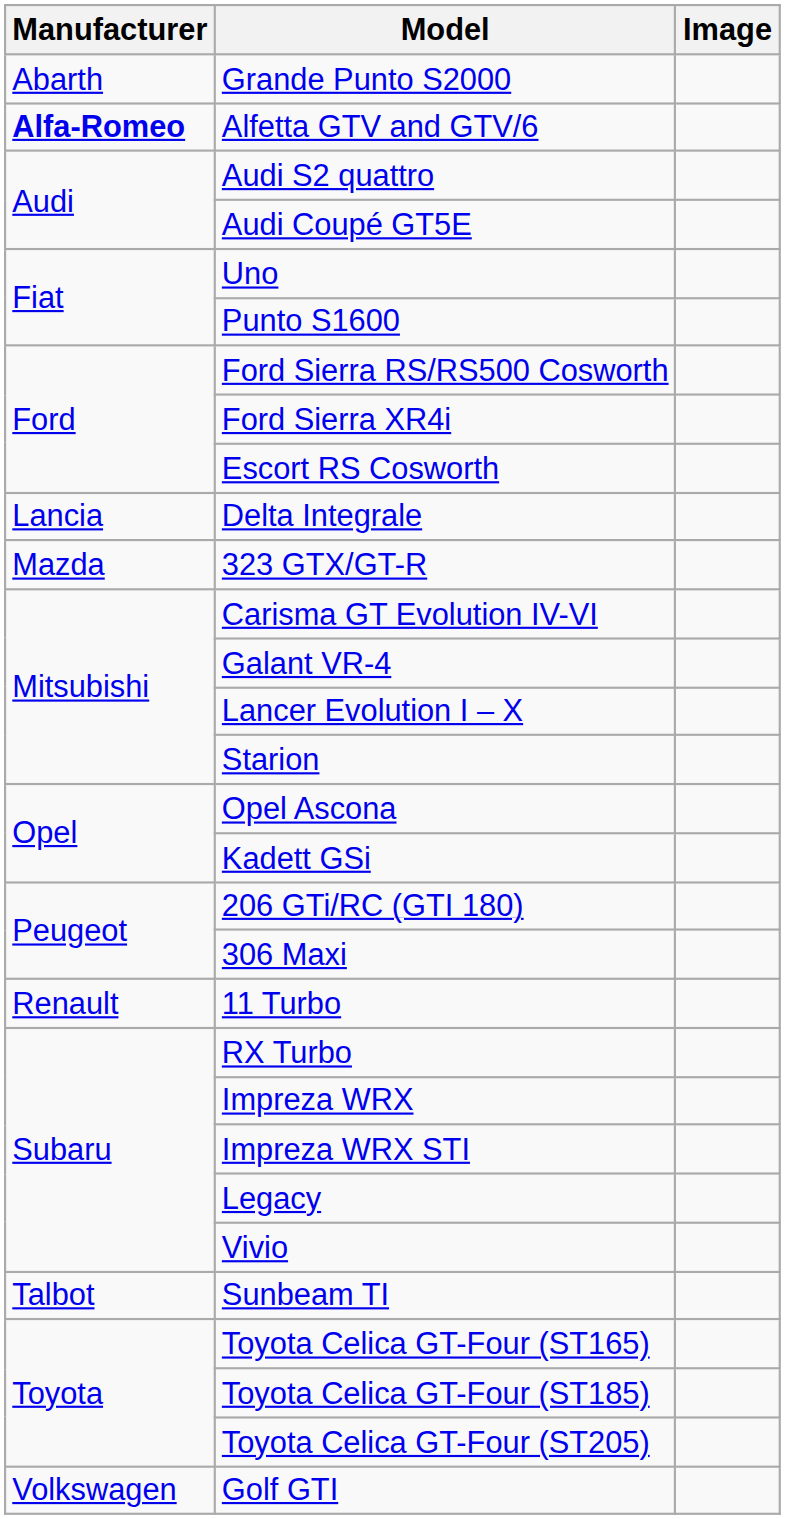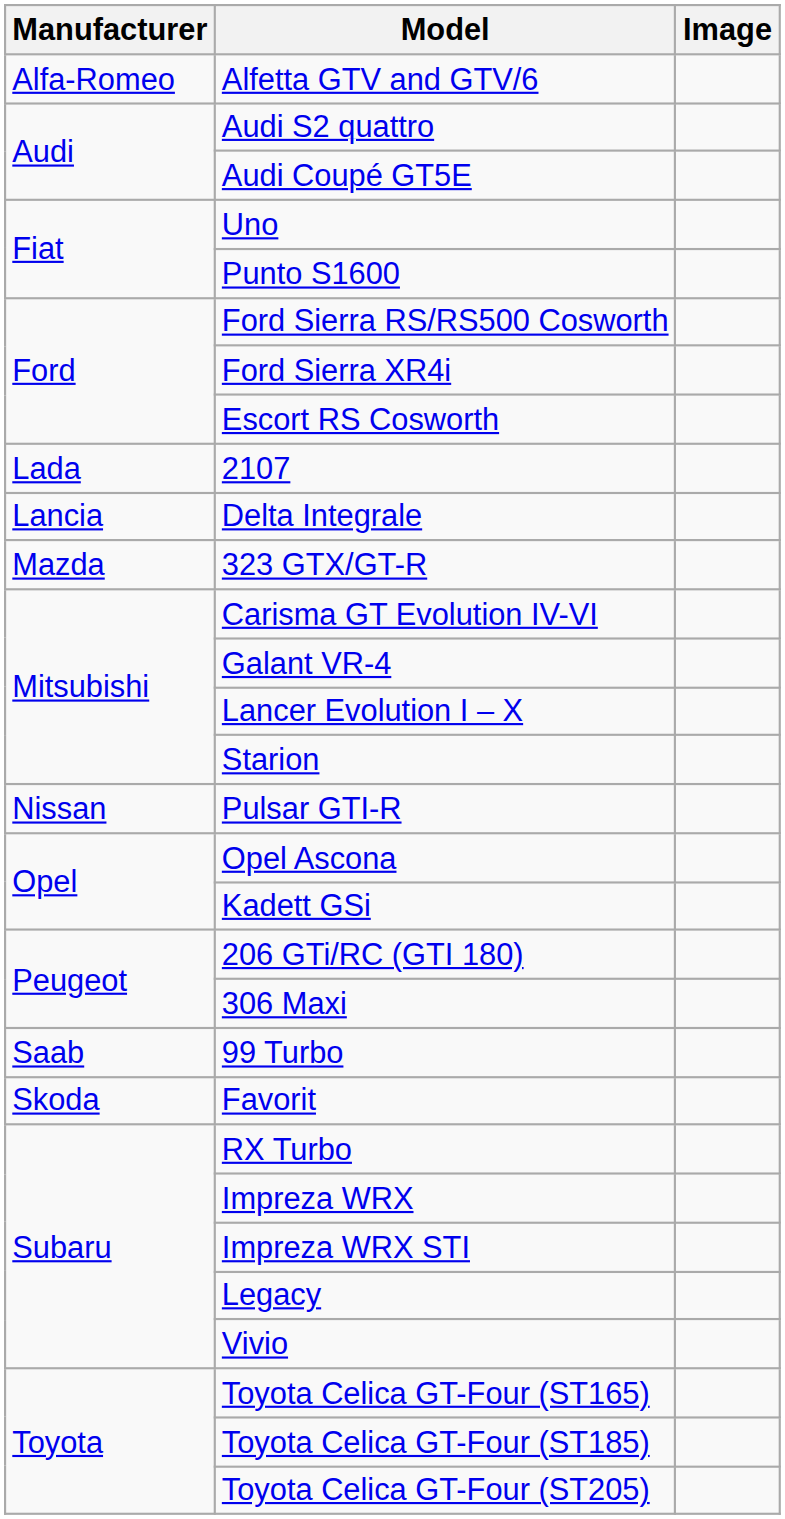- row: Abarth | Grande Punto S2000
Alfetta GTV and GTV/6 | Manufacturer: bold -> normal
+ row: Lada | 2107
+ row: Nissan | Pulsar GTI-R
- row: Renault | 11 Turbo
+ row: Saab | 99 Turbo
+ row: Skoda | Favorit
- row: Talbot | Sunbeam TI
- row: Volkswagen | Golf GTI
